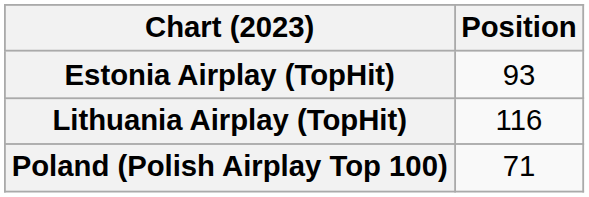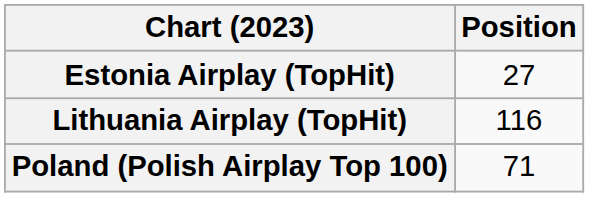Estonia Airplay (TopHit) | Position: 93 -> 27
